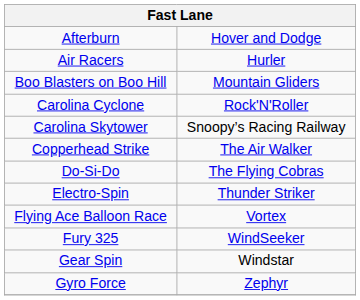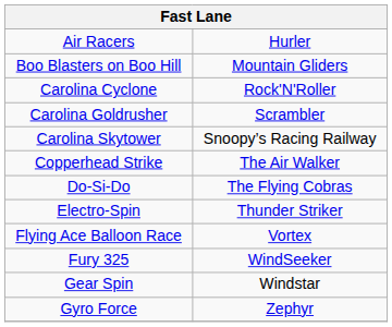- row: Afterburn | Hover and Dodge
+ row: Carolina Goldrusher | Scrambler
